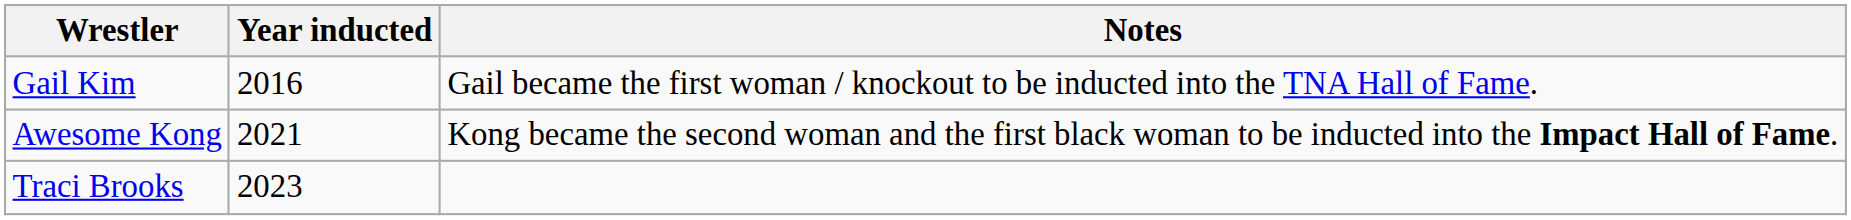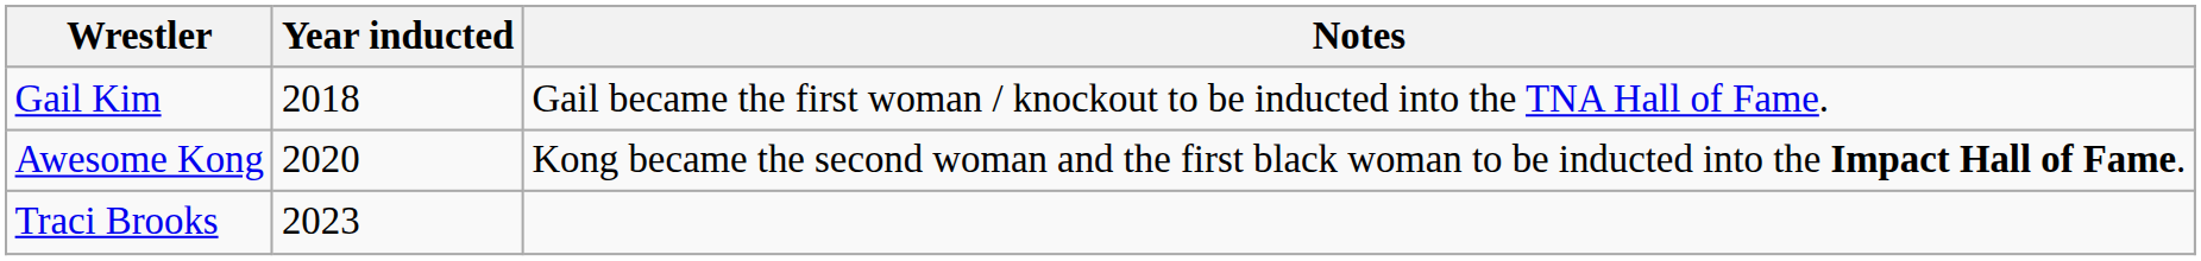Gail Kim | Year inducted: 2016 -> 2018
Awesome Kong | Year inducted: 2021 -> 2020
